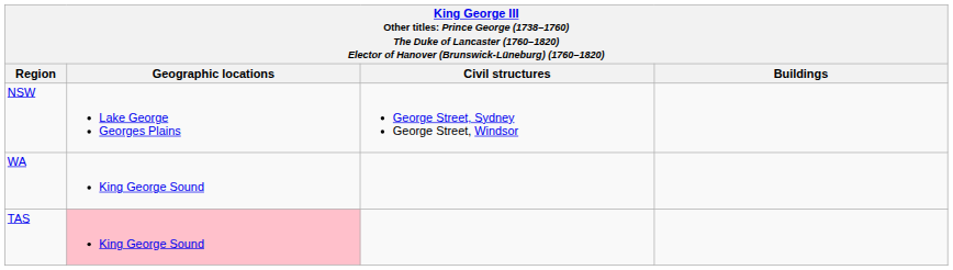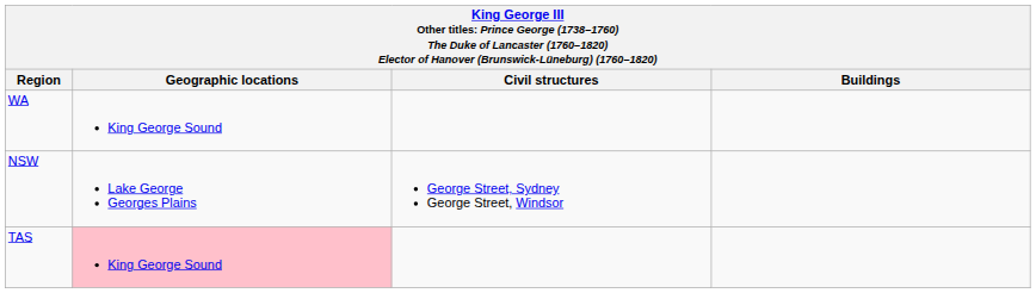rows swapped: NSW <-> WA
